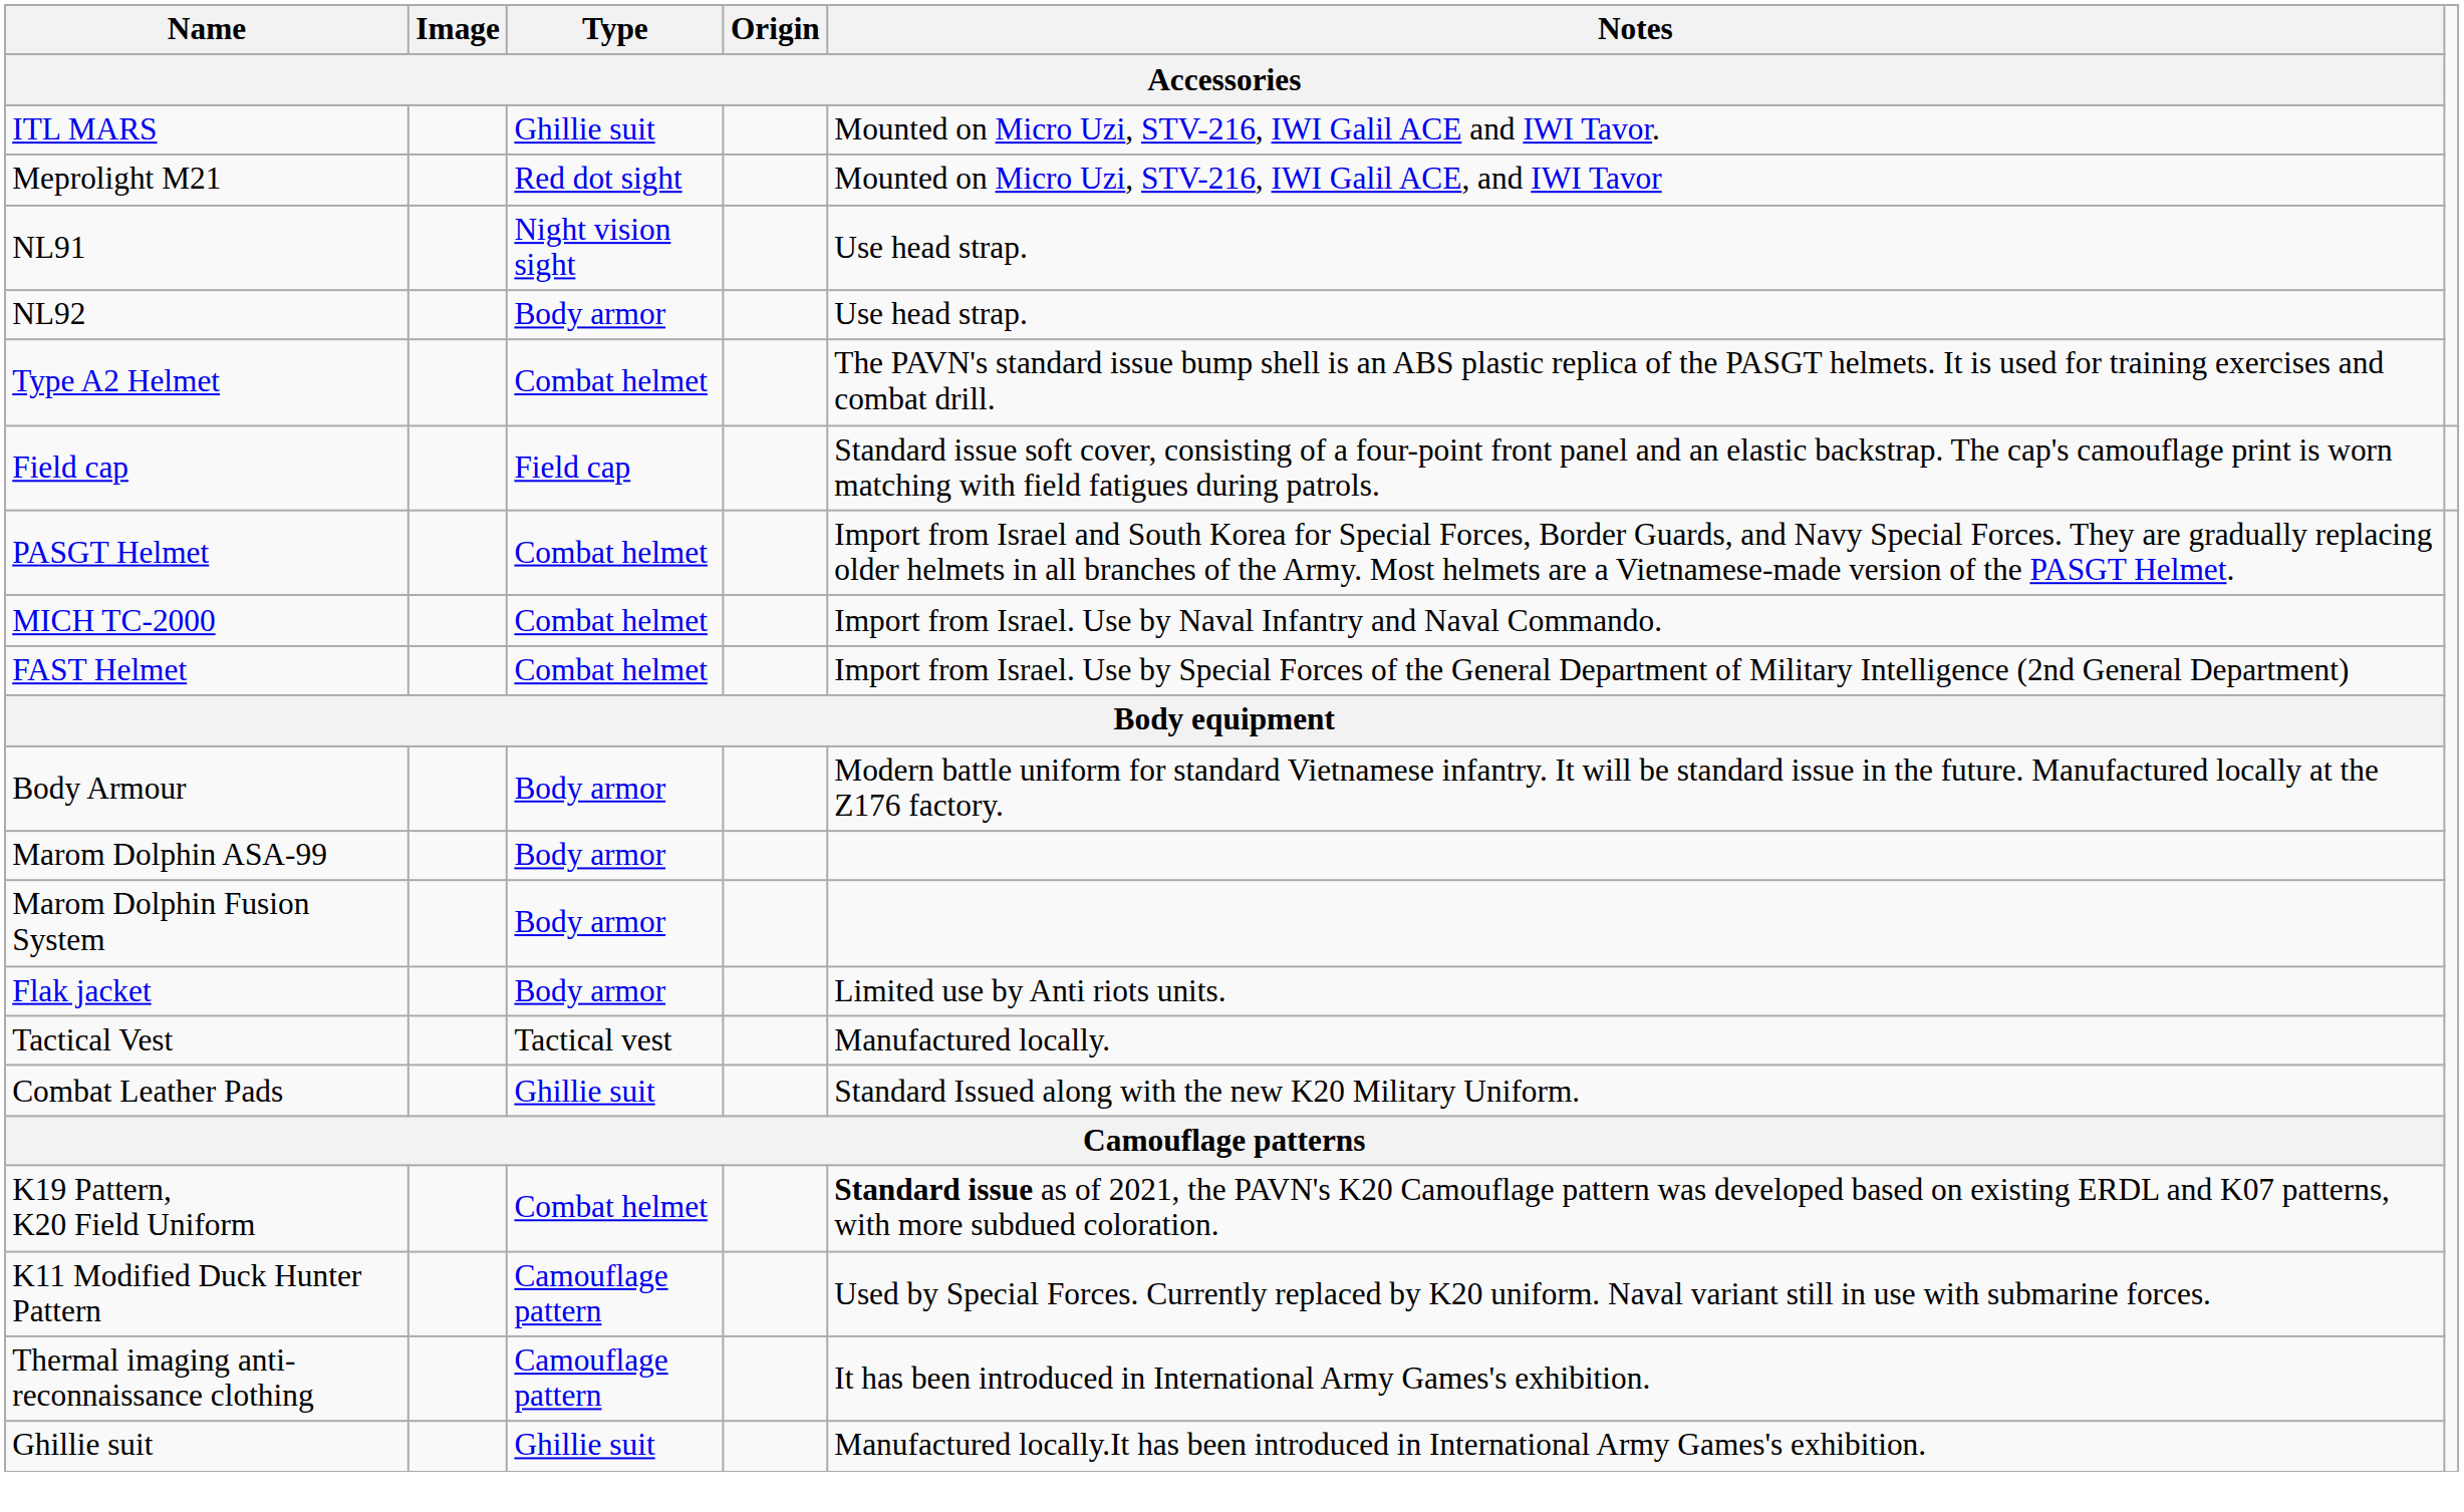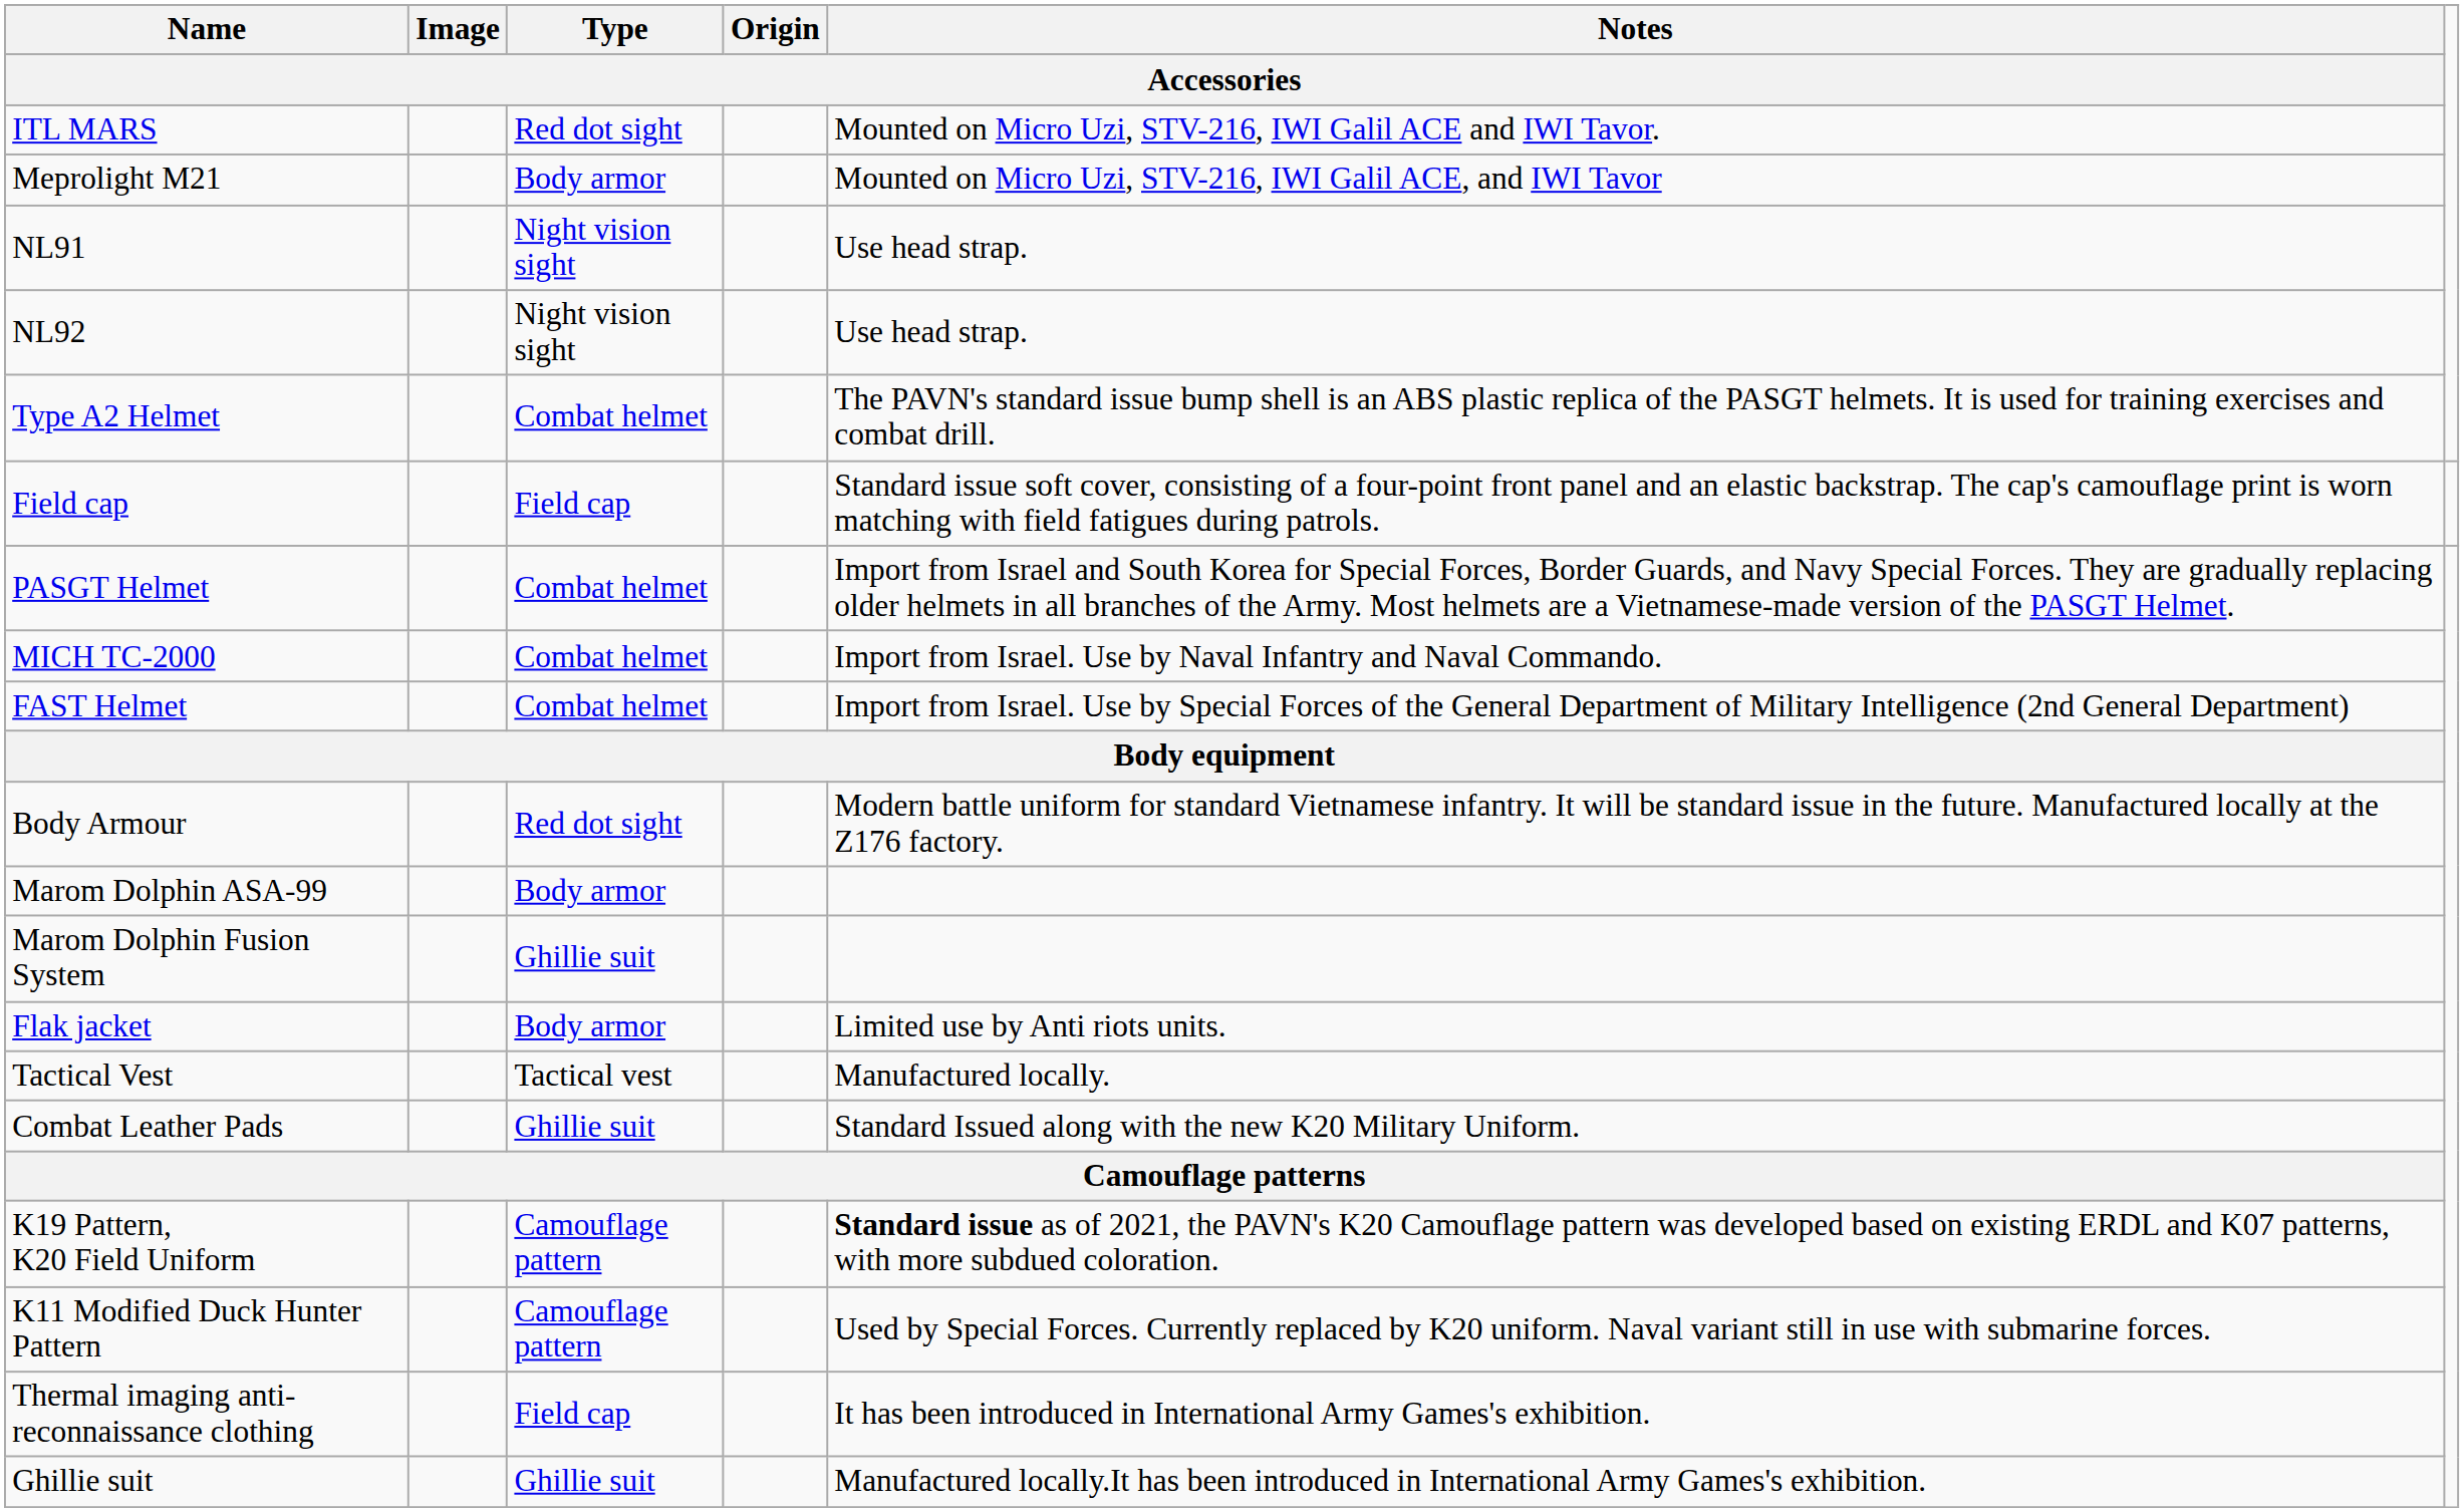ITL MARS | Type / Accessories: Ghillie suit -> Red dot sight
Meprolight M21 | Type / Accessories: Red dot sight -> Body armor
NL92 | Type / Accessories: Body armor -> Night vision sight
Body Armour | Type / Accessories: Body armor -> Red dot sight
Marom Dolphin Fusion System | Type / Accessories: Body armor -> Ghillie suit
K19 Pattern, K20 Field Uniform | Type / Accessories: Combat helmet -> Camouflage pattern
Thermal imaging anti-reconnaissance clothing | Type / Accessories: Camouflage pattern -> Field cap
